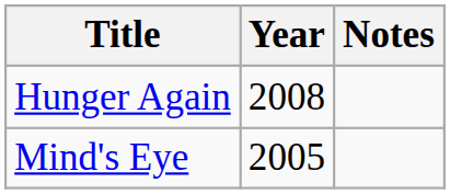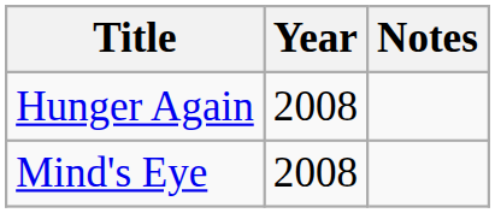Mind's Eye | Year: 2005 -> 2008
